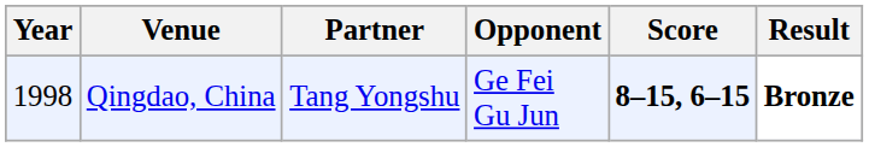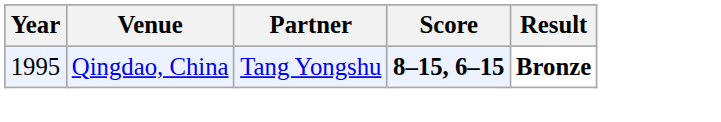- column: Opponent | Ge Fei Gu Jun
Qingdao, China | Year: 1998 -> 1995
